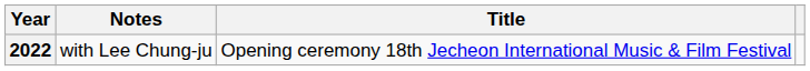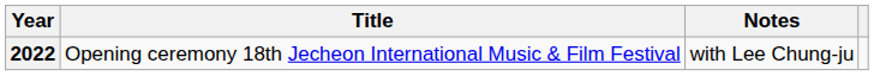columns swapped: Title <-> Notes
